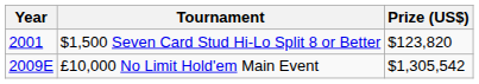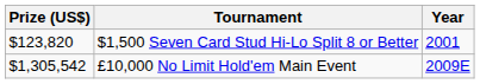columns swapped: Year <-> Prize (US$)
